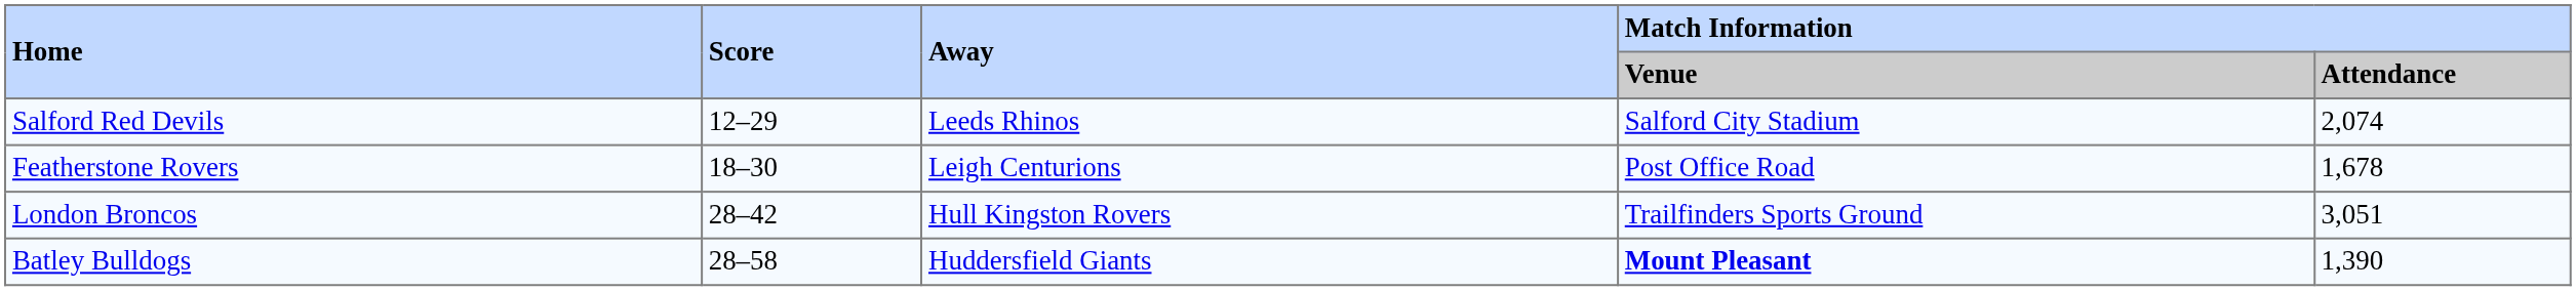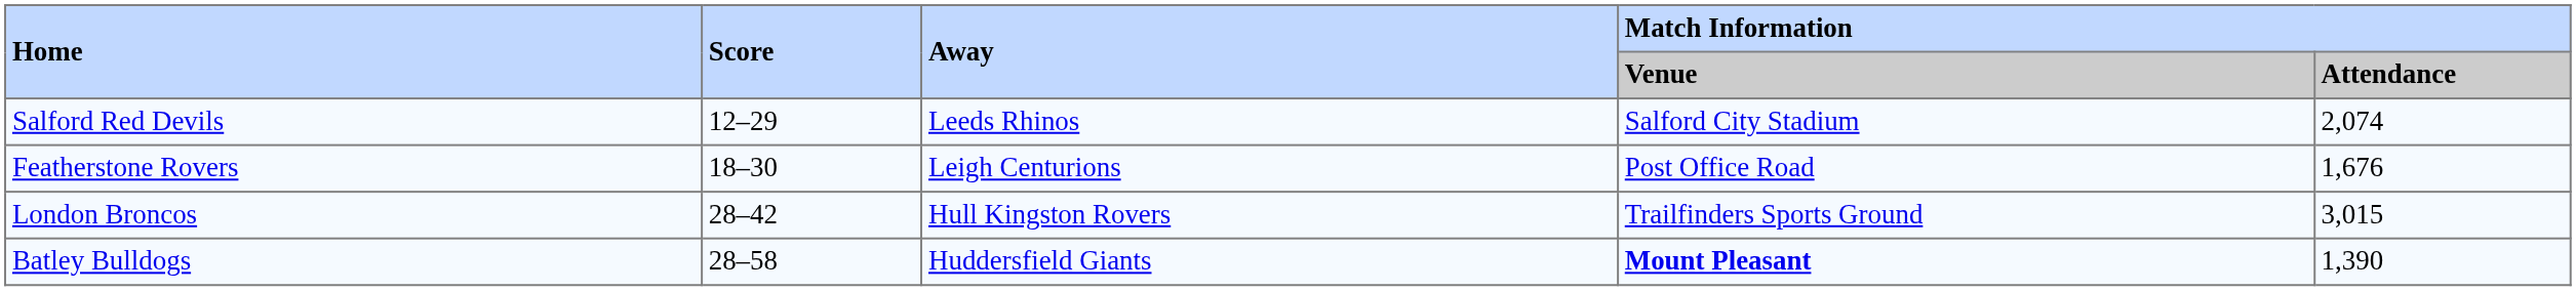Featherstone Rovers | Match Information / Attendance: 1,678 -> 1,676
London Broncos | Match Information / Attendance: 3,051 -> 3,015
